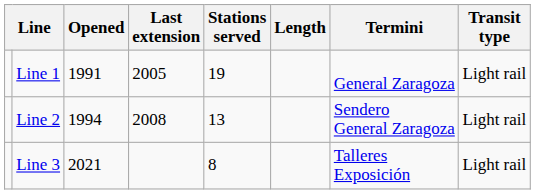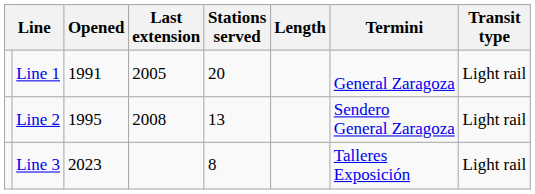Line 1 | Stations served: 19 -> 20
Line 2 | Opened: 1994 -> 1995
Line 3 | Opened: 2021 -> 2023
